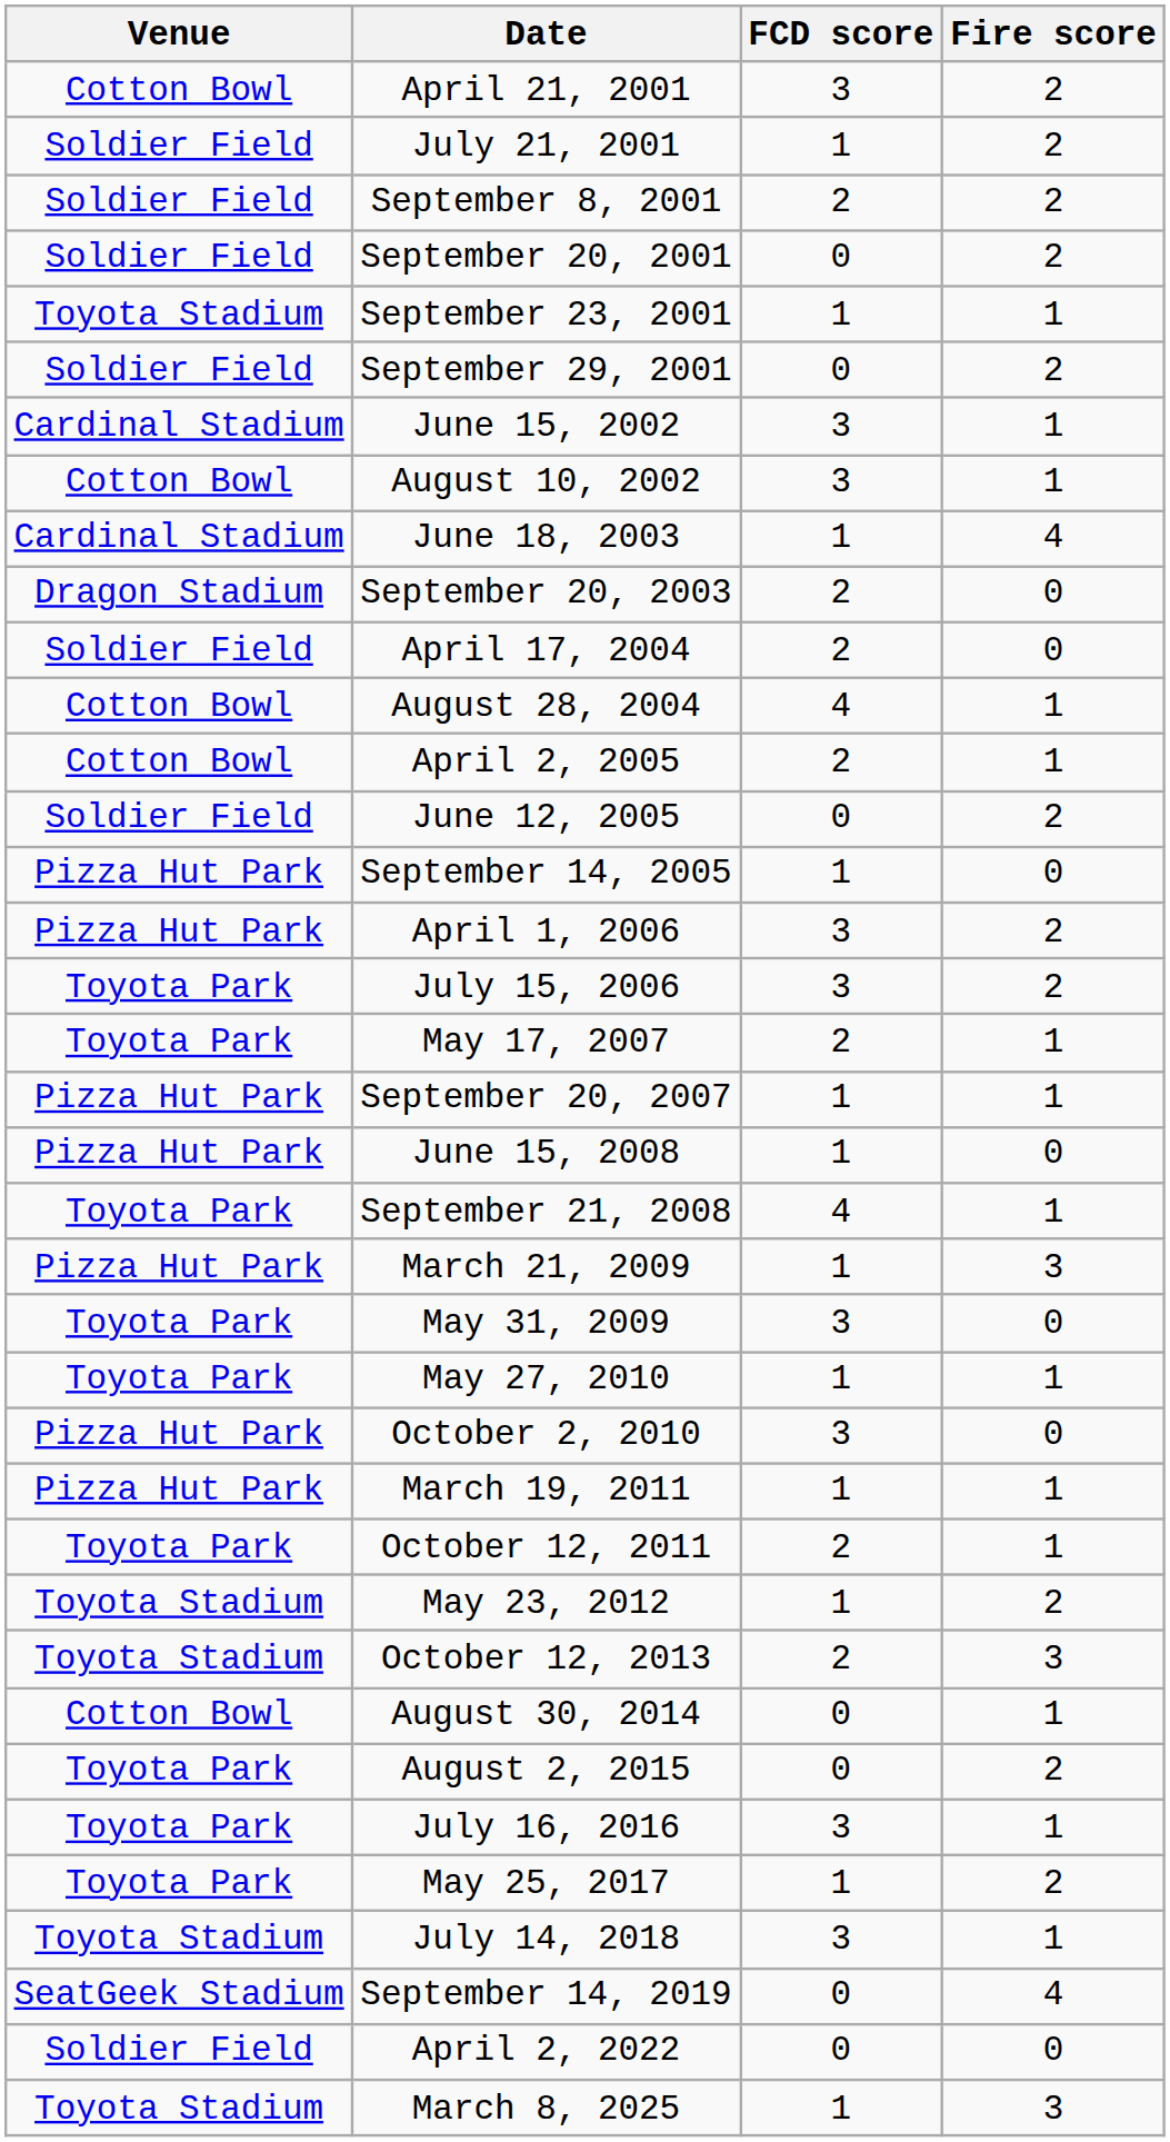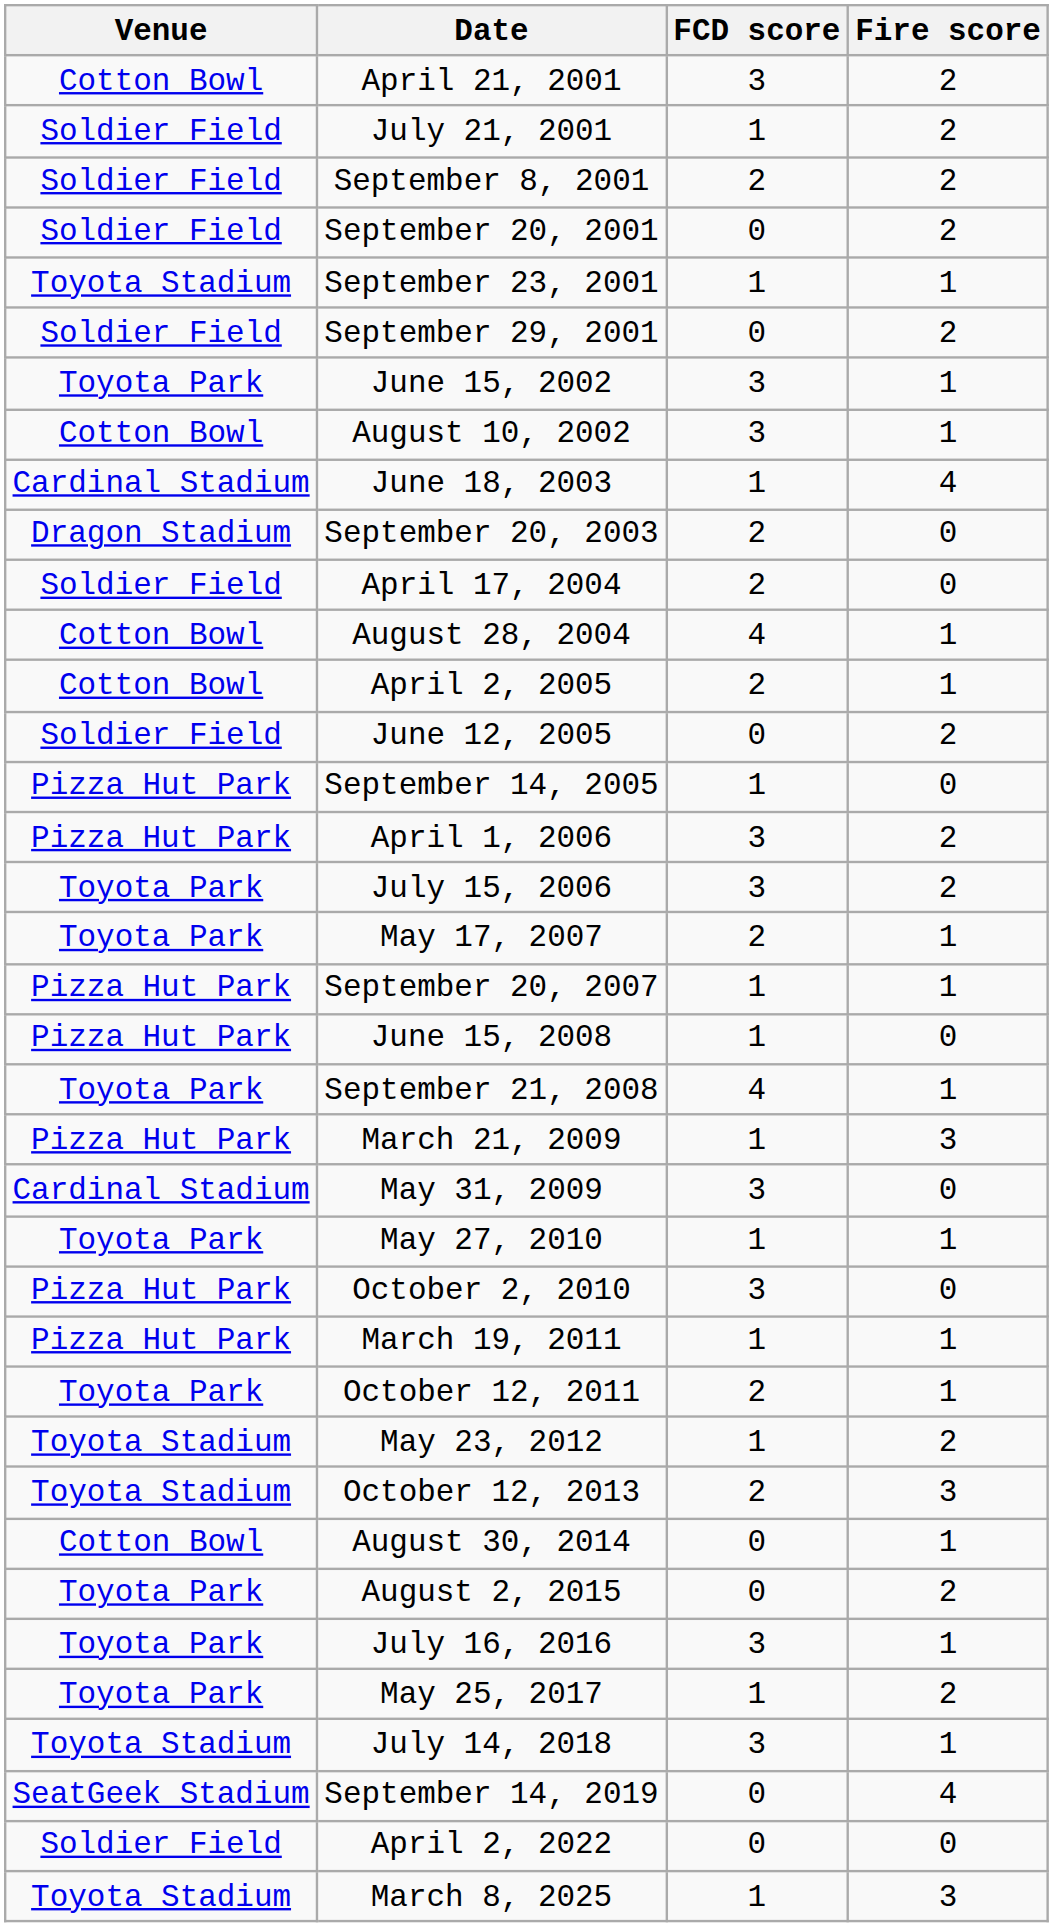June 15, 2002 | Venue: Cardinal Stadium -> Toyota Park
May 31, 2009 | Venue: Toyota Park -> Cardinal Stadium
